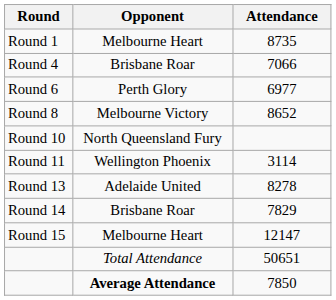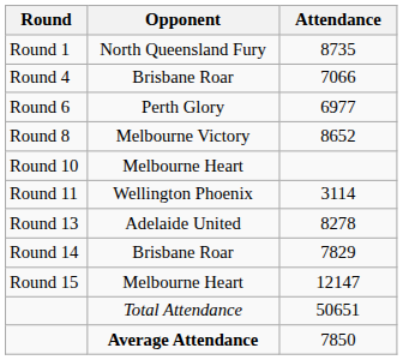Round 1 | Opponent: Melbourne Heart -> North Queensland Fury
Round 10 | Opponent: North Queensland Fury -> Melbourne Heart
